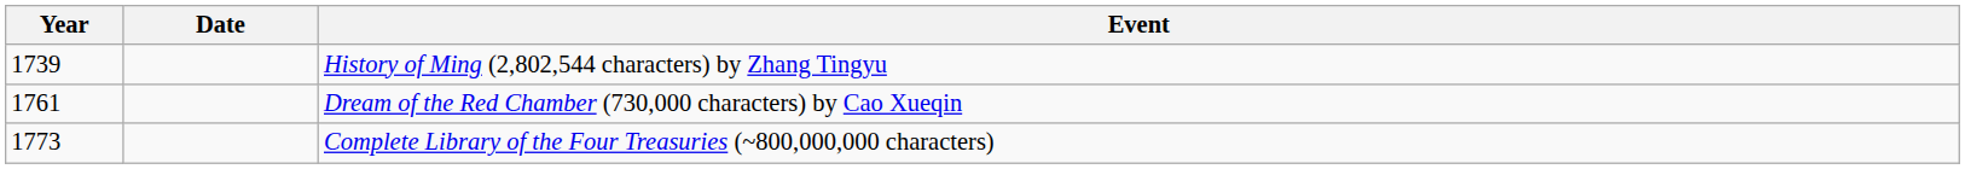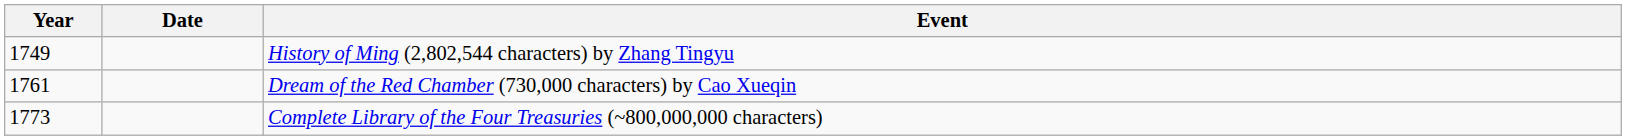History of Ming (2,802,544 characters) by Zhang Tingyu | Year: 1739 -> 1749
